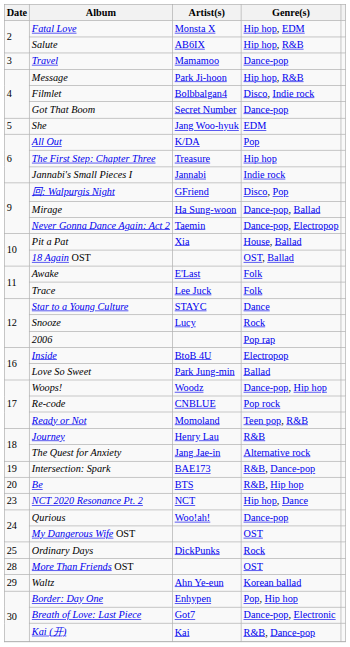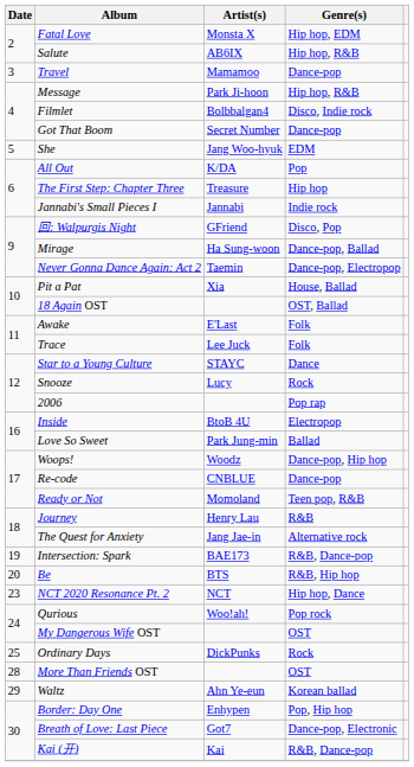Re-code | Genre(s): Pop rock -> Dance-pop
Qurious | Genre(s): Dance-pop -> Pop rock
